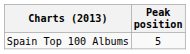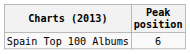Spain Top 100 Albums | Peak position: 5 -> 6
